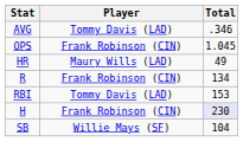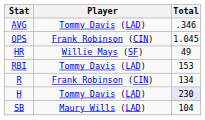HR | Player: Maury Wills (LAD) -> Willie Mays (SF)
rows swapped: RBI <-> R
H | Player: Frank Robinson (CIN) -> Tommy Davis (LAD)
SB | Player: Willie Mays (SF) -> Maury Wills (LAD)
